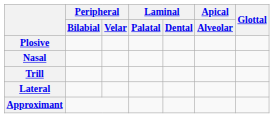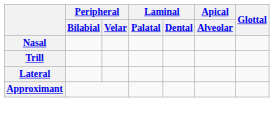- row: Plosive
